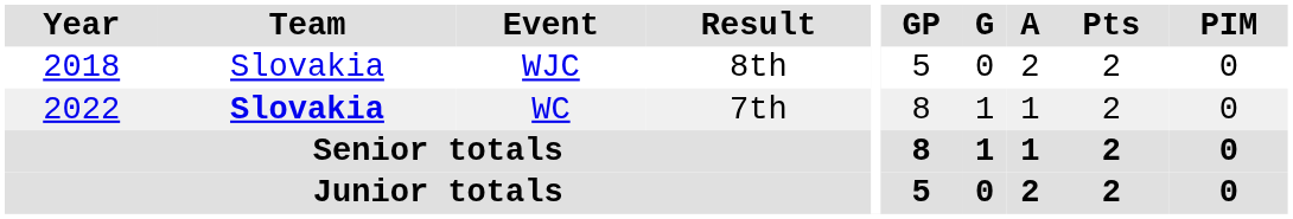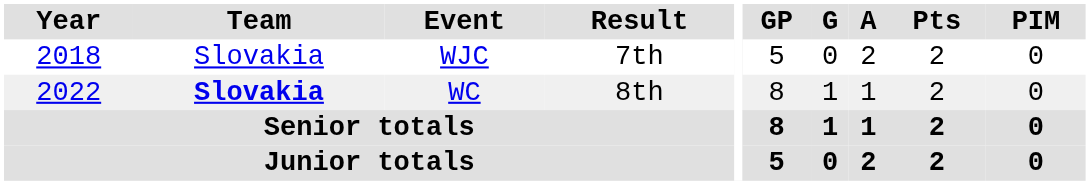WJC | Result: 8th -> 7th
WC | Result: 7th -> 8th
